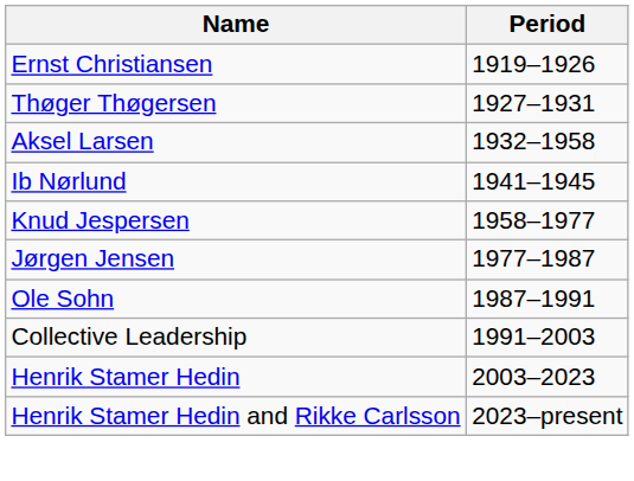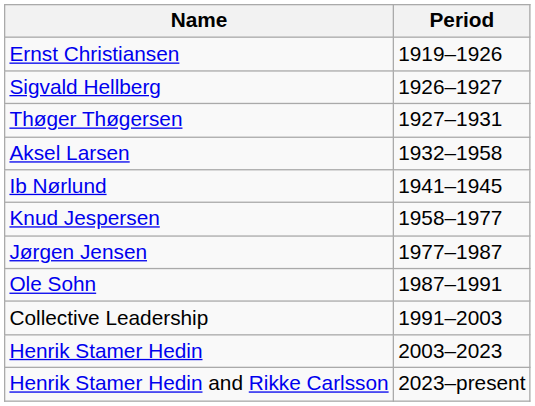+ row: Sigvald Hellberg | 1926–1927
